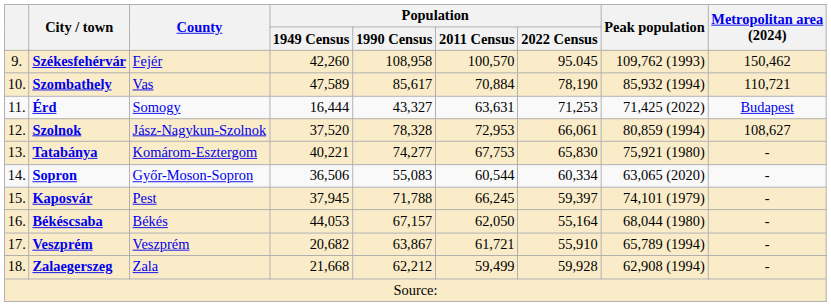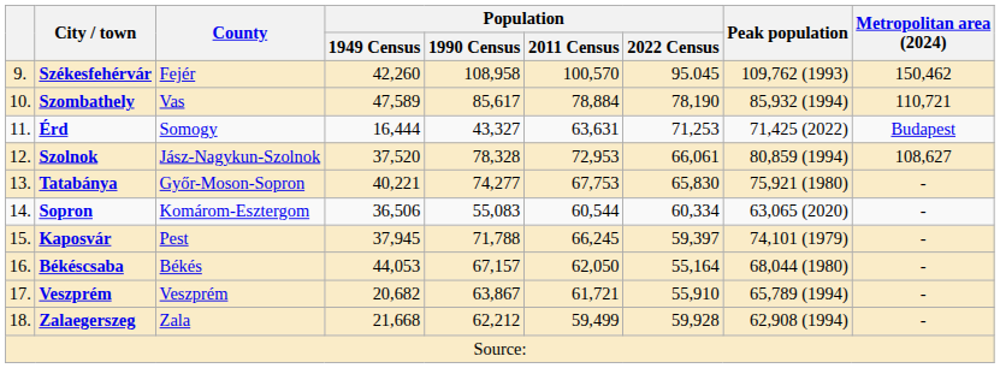Szombathely | Population / 2011 Census: 70,884 -> 78,884
Tatabánya | County: Komárom-Esztergom -> Győr-Moson-Sopron
Sopron | County: Győr-Moson-Sopron -> Komárom-Esztergom
